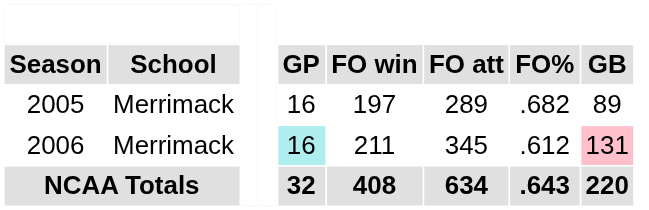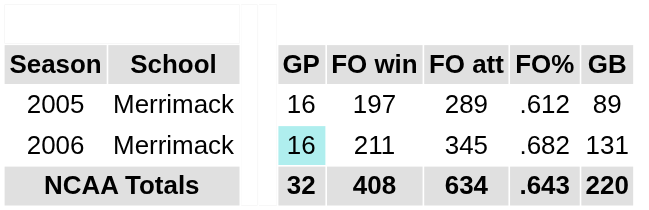2005 | FO%: .682 -> .612
2006 | FO%: .612 -> .682
2006 | GB: pink background -> no background
